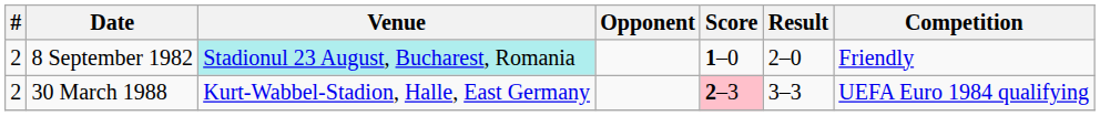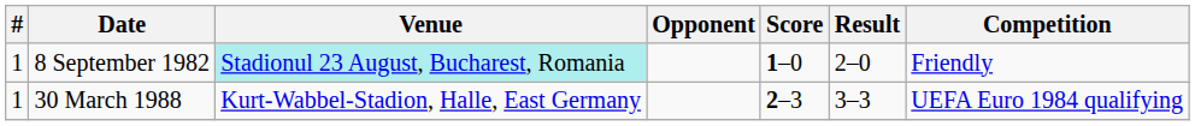8 September 1982 | #: 2 -> 1
30 March 1988 | #: 2 -> 1
30 March 1988 | Score: pink background -> no background
